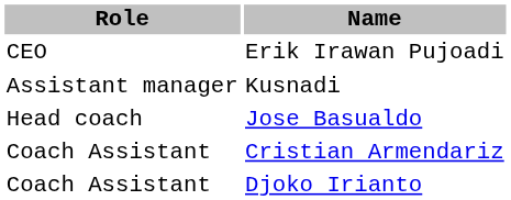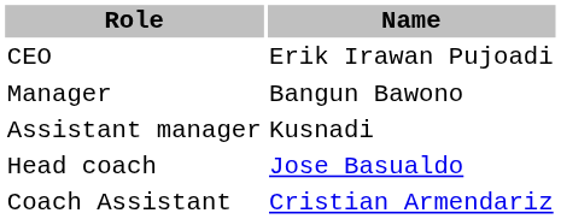+ row: Manager | Bangun Bawono
- row: Coach Assistant | Djoko Irianto
